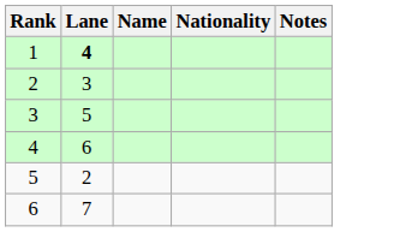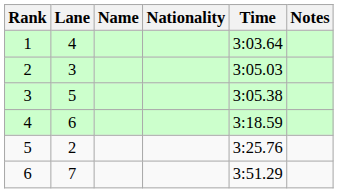+ column: Time | 3:03.64 | 3:05.03 | 3:05.38 | 3:18.59 | 3:25.76 | 3:51.29
1 | Lane: bold -> normal
